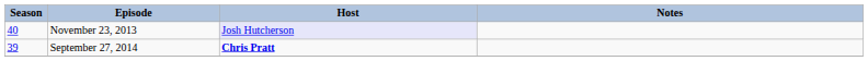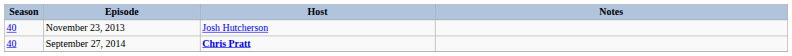November 23, 2013 | Host: lavender background -> no background
September 27, 2014 | Season: 39 -> 40
